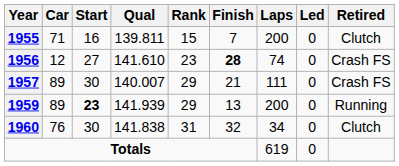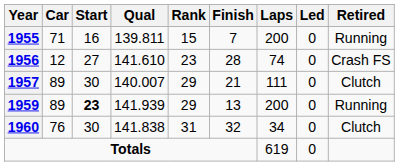1955 | Retired: Clutch -> Running
1956 | Finish: bold -> normal
1957 | Retired: Crash FS -> Clutch
